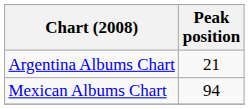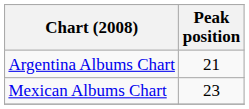Mexican Albums Chart | Peak position: 94 -> 23
